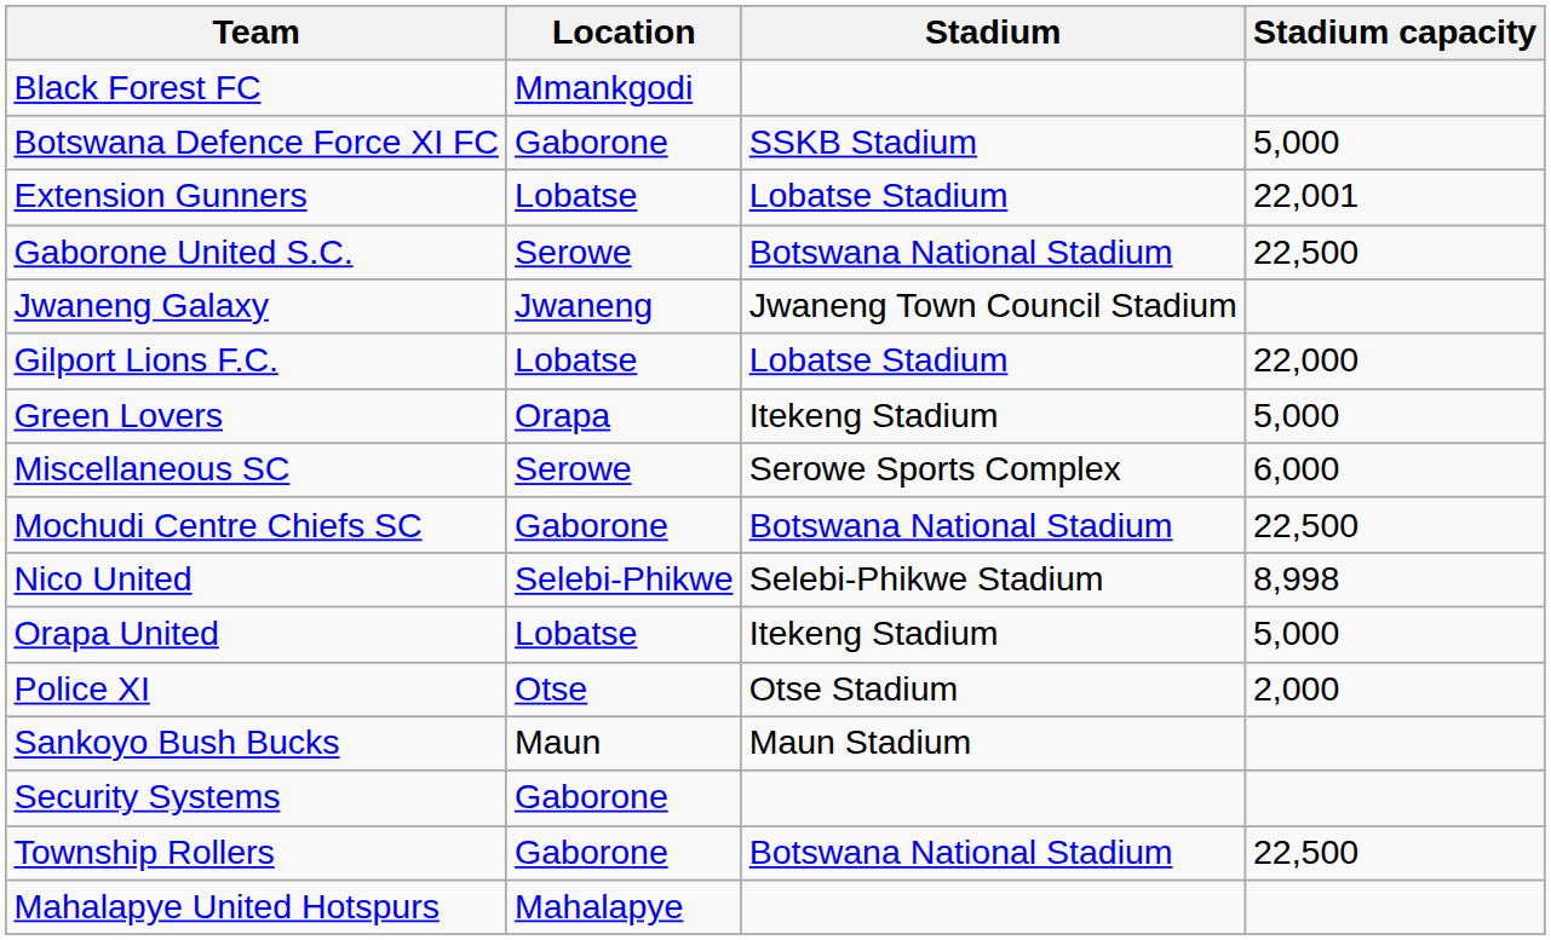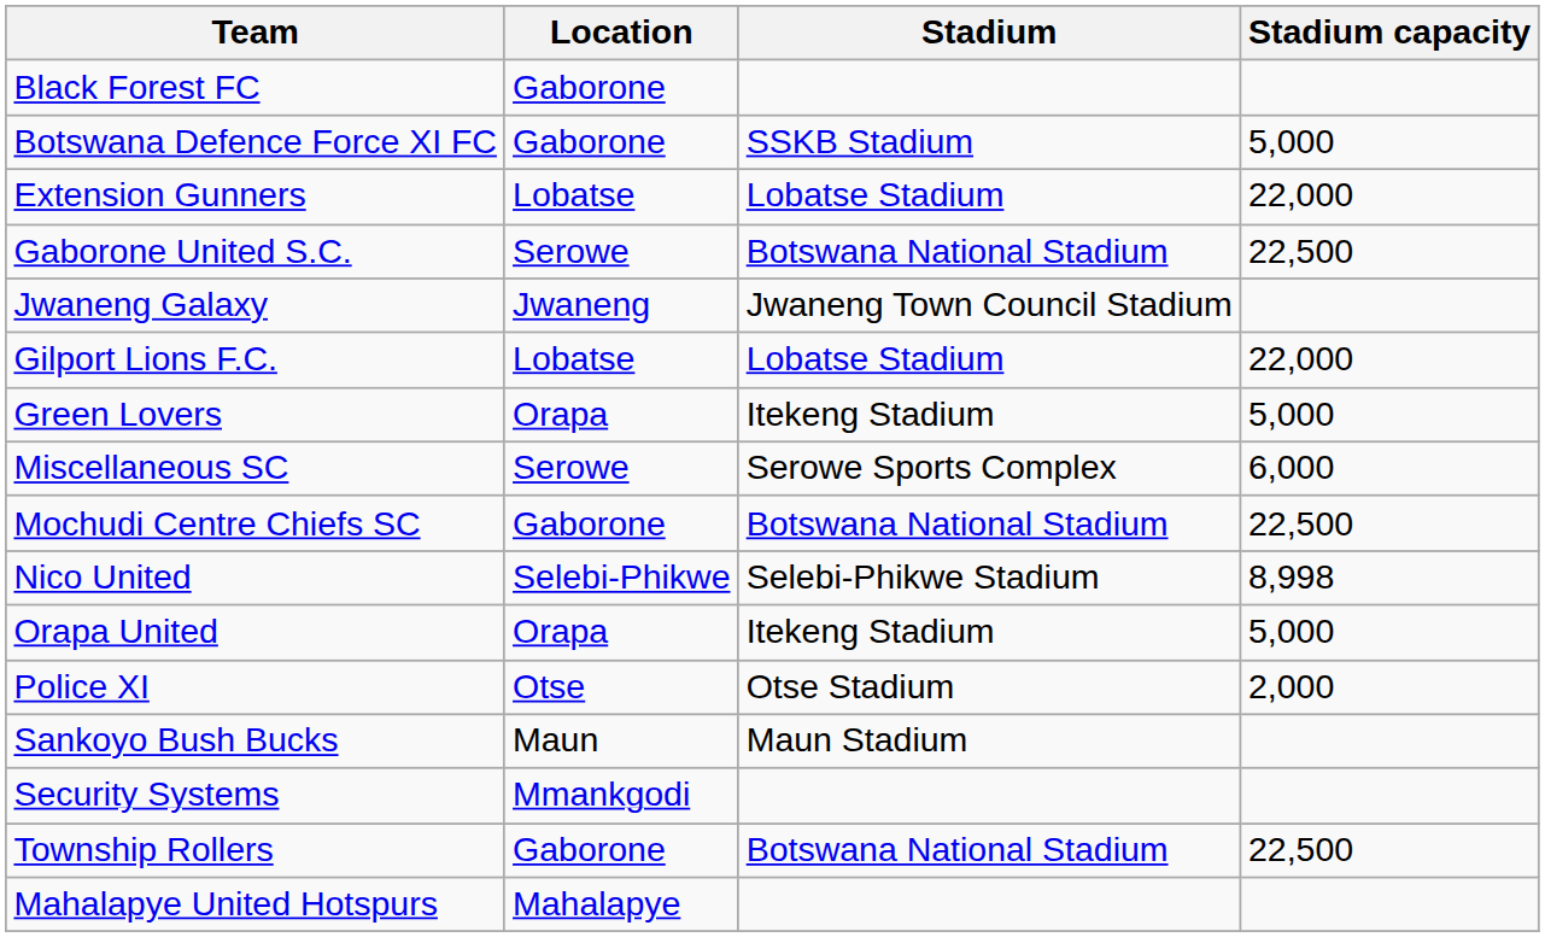Black Forest FC | Location: Mmankgodi -> Gaborone
Extension Gunners | Stadium capacity: 22,001 -> 22,000
Orapa United | Location: Lobatse -> Orapa
Security Systems | Location: Gaborone -> Mmankgodi
